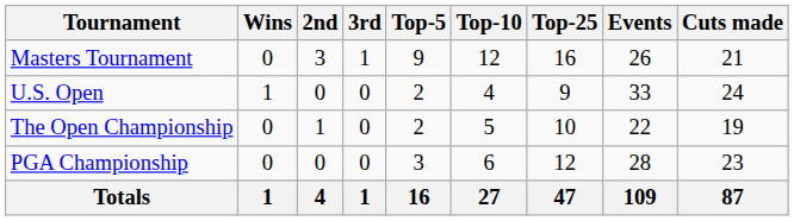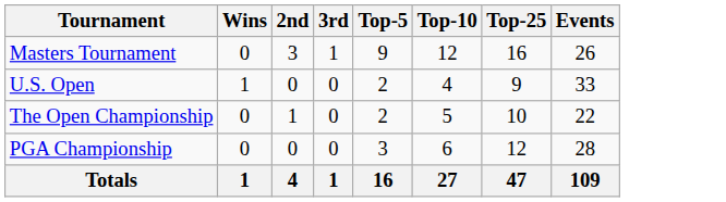- column: Cuts made | 21 | 24 | 19 | 23 | 87
